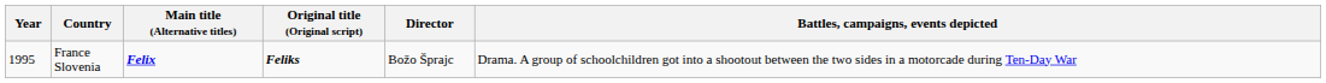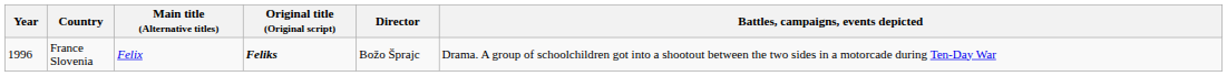France Slovenia | Year: 1995 -> 1996
France Slovenia | Main title (Alternative titles): bold -> normal
